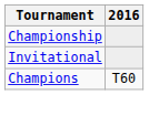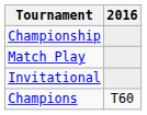+ row: Match Play
